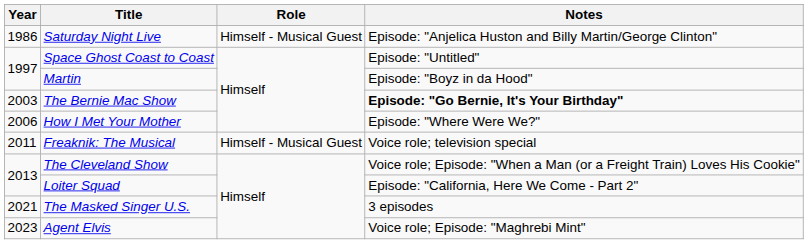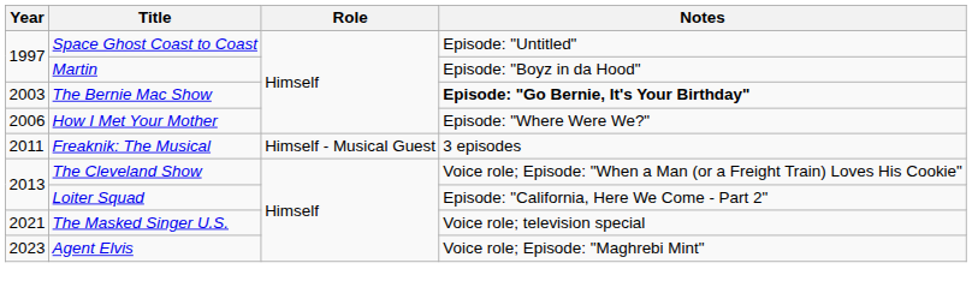- row: 1986 | Saturday Night Live | Himself - Musical Guest | Episode: "Anjelica Huston and Billy Martin/George Clinton"
Freaknik: The Musical | Notes: Voice role; television special -> 3 episodes
The Masked Singer U.S. | Notes: 3 episodes -> Voice role; television special
